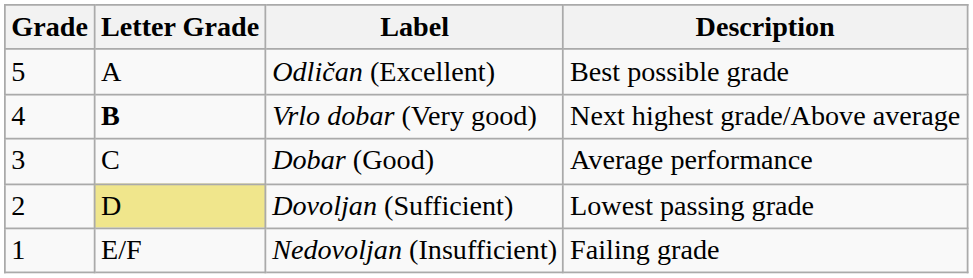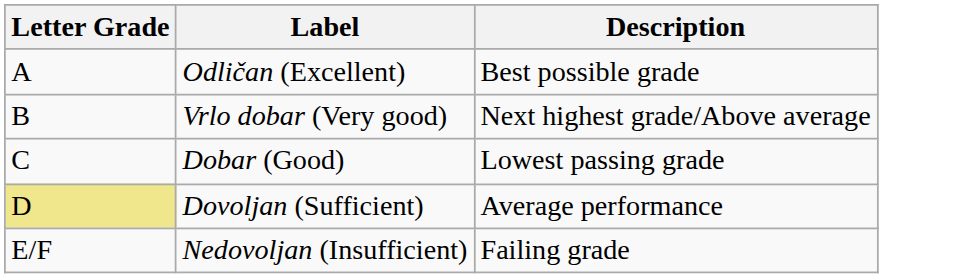- column: Grade | 5 | 4 | 3 | 2 | 1
Vrlo dobar (Very good) | Letter Grade: bold -> normal
Dobar (Good) | Description: Average performance -> Lowest passing grade
Dovoljan (Sufficient) | Description: Lowest passing grade -> Average performance
